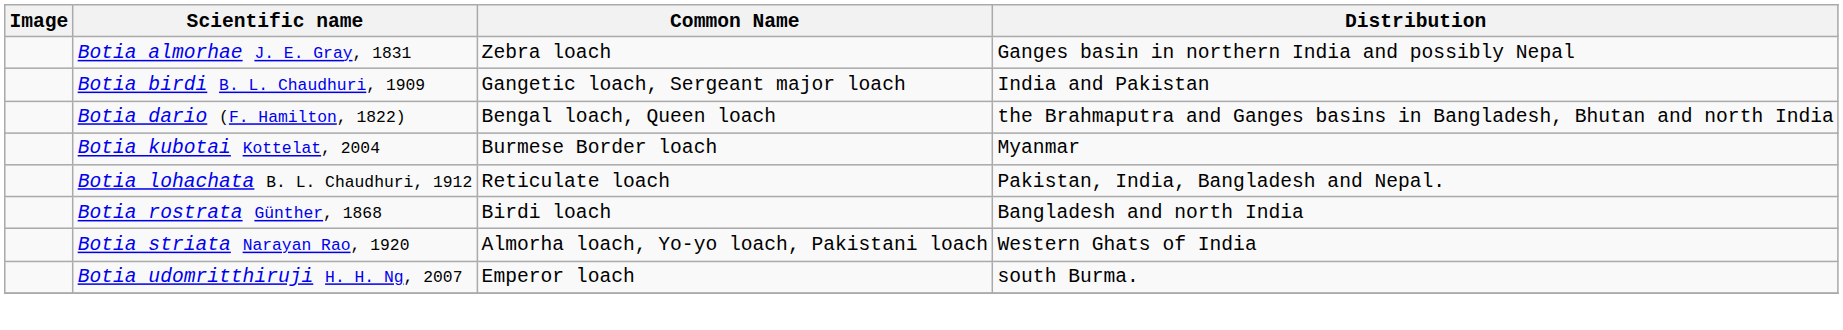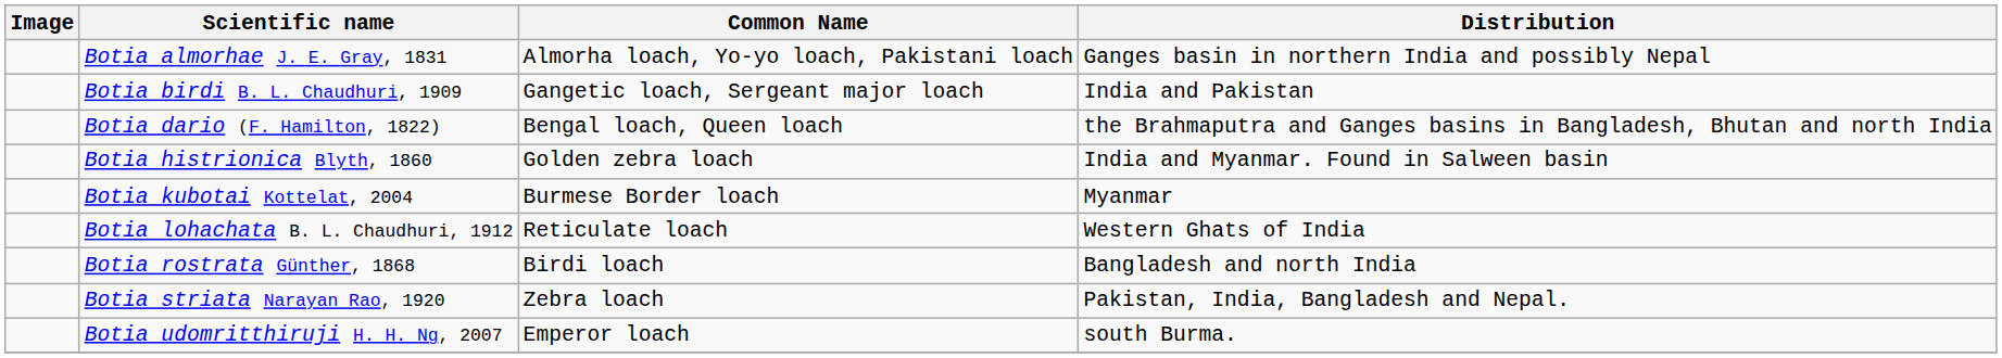Botia almorhae J. E. Gray, 1831 | Common Name: Zebra loach -> Almorha loach, Yo-yo loach, Pakistani loach
+ row: Botia histrionica Blyth, 1860 | Golden zebra loach | India and Myanmar. Found in Salween basin
Botia lohachata B. L. Chaudhuri, 1912 | Distribution: Pakistan, India, Bangladesh and Nepal. -> Western Ghats of India
Botia striata Narayan Rao, 1920 | Common Name: Almorha loach, Yo-yo loach, Pakistani loach -> Zebra loach
Botia striata Narayan Rao, 1920 | Distribution: Western Ghats of India -> Pakistan, India, Bangladesh and Nepal.
